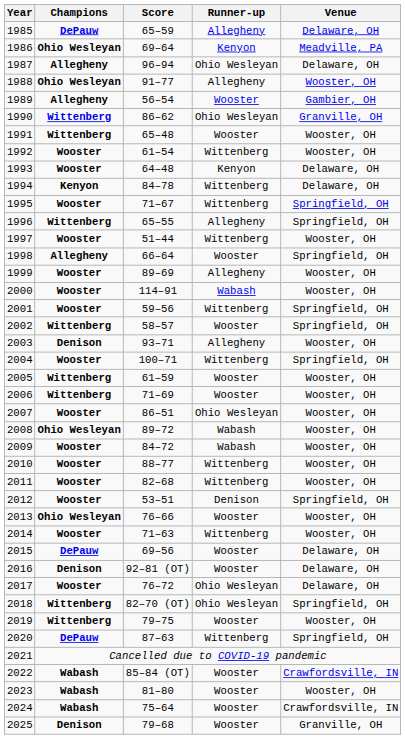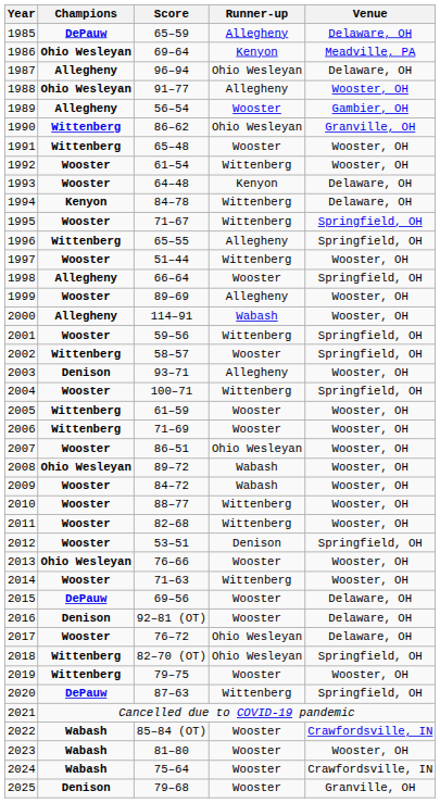2000 | Champions: Wooster -> Allegheny
